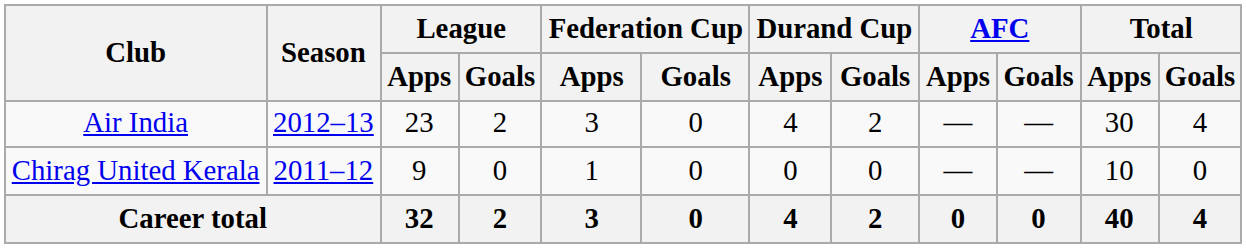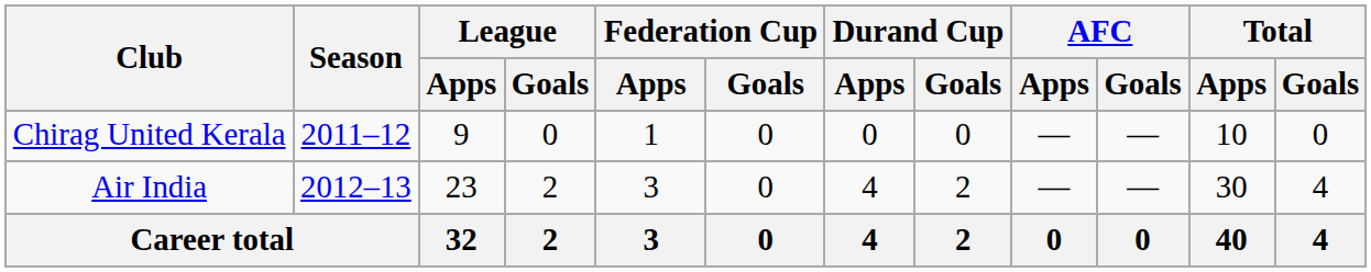rows swapped: Chirag United Kerala <-> Air India
